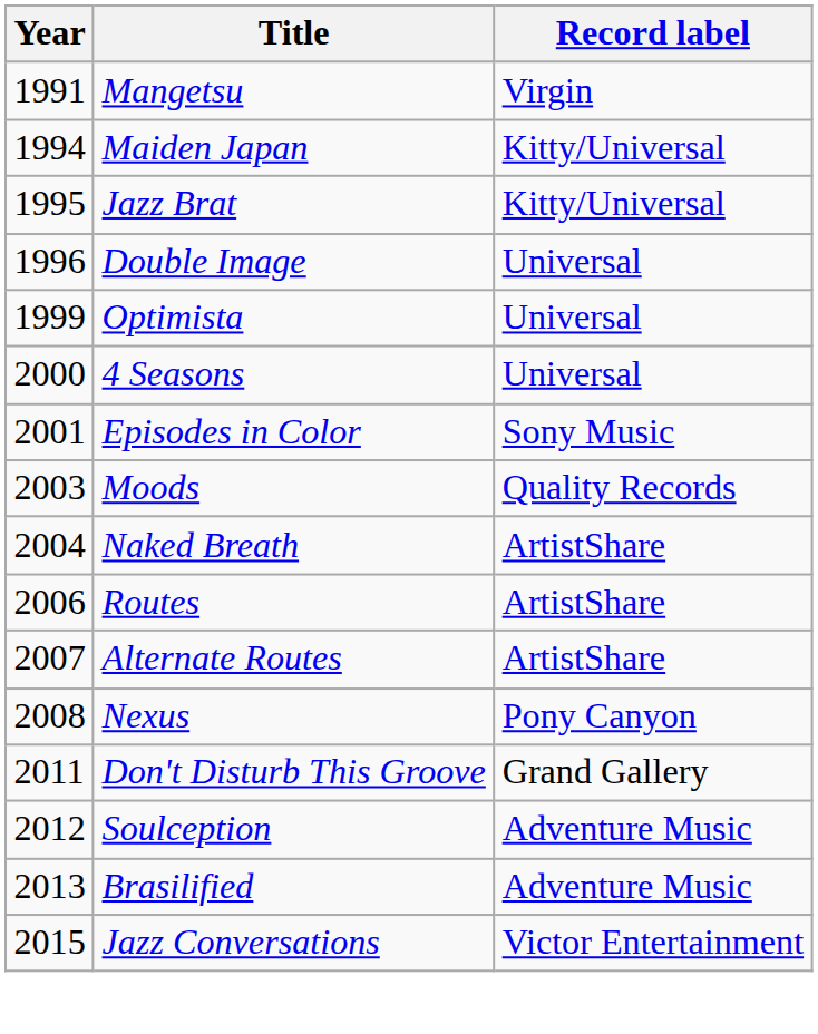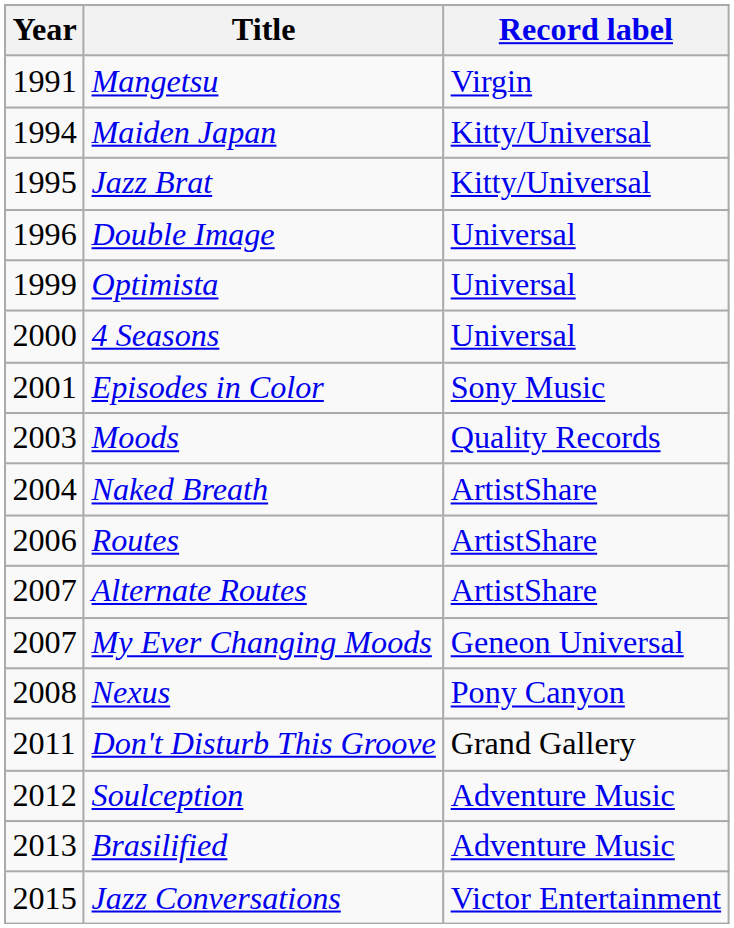+ row: 2007 | My Ever Changing Moods | Geneon Universal
